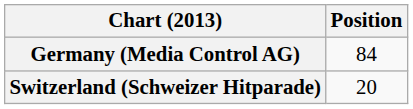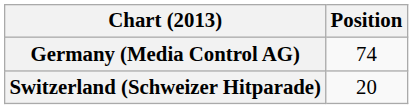Germany (Media Control AG) | Position: 84 -> 74
